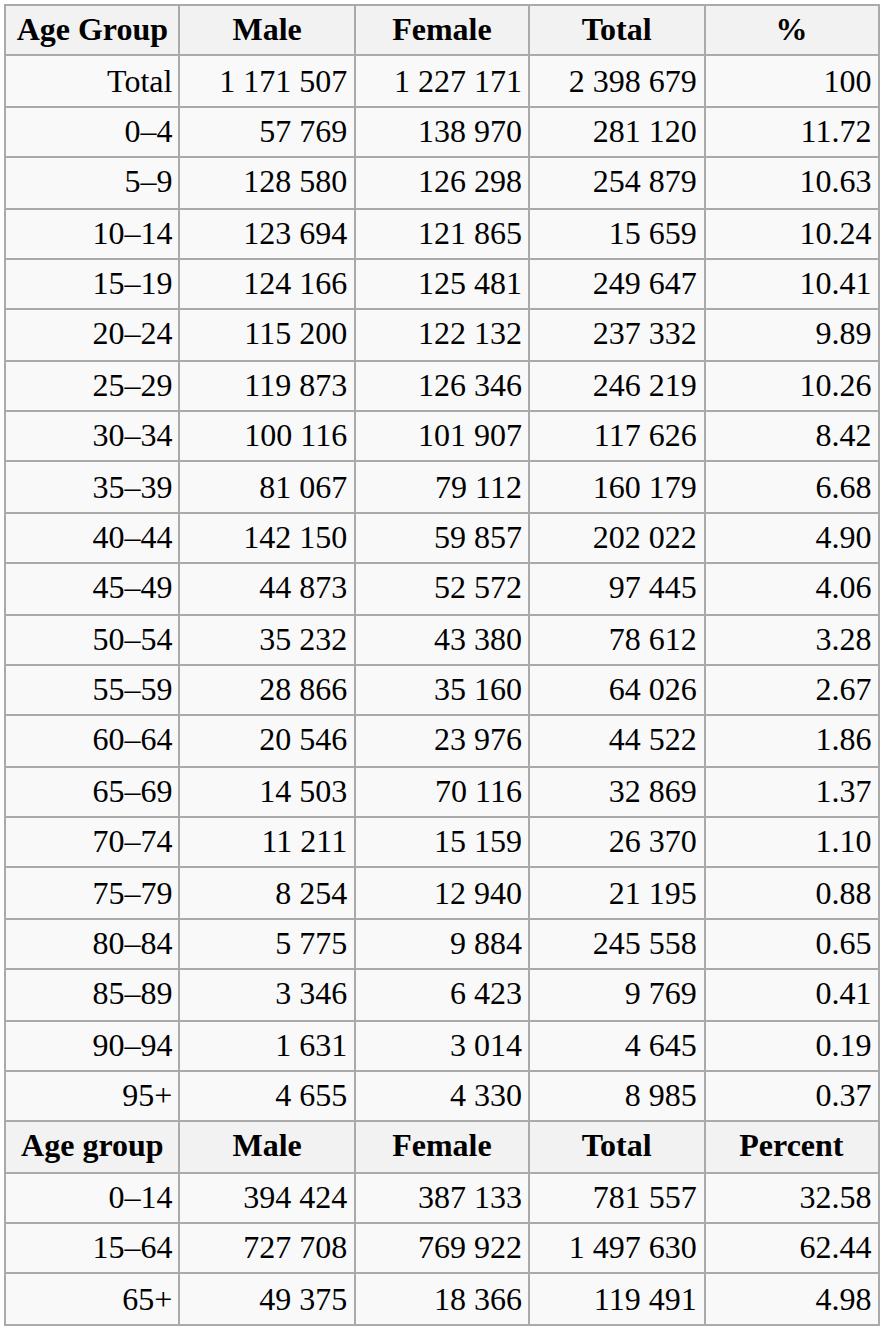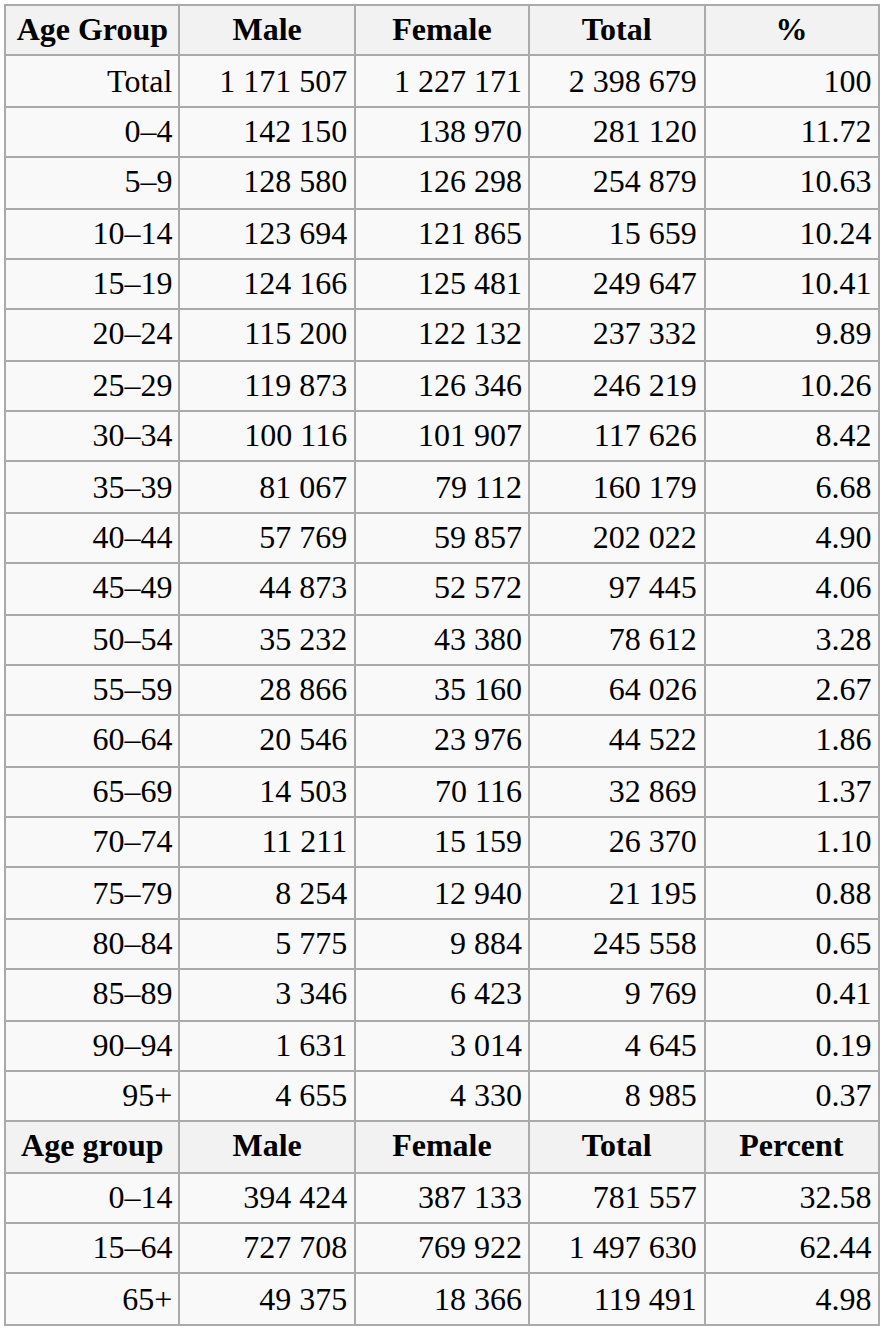0–4 | Male: 57 769 -> 142 150
40–44 | Male: 142 150 -> 57 769
